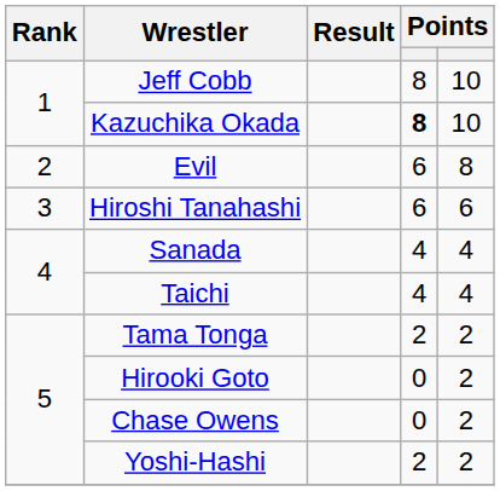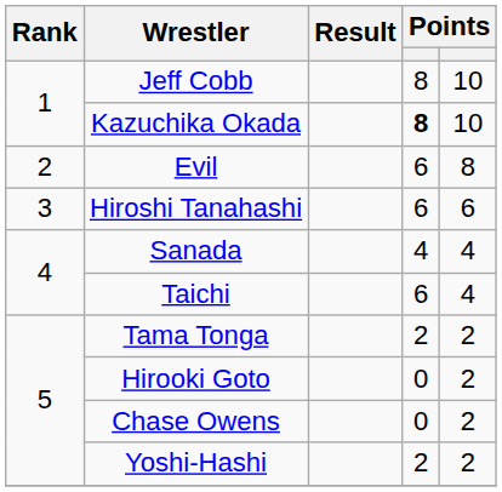Taichi | column 4: 4 -> 6
